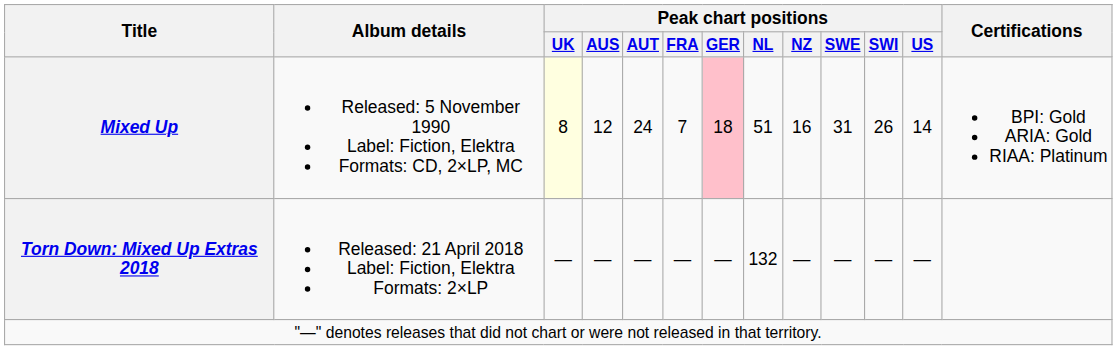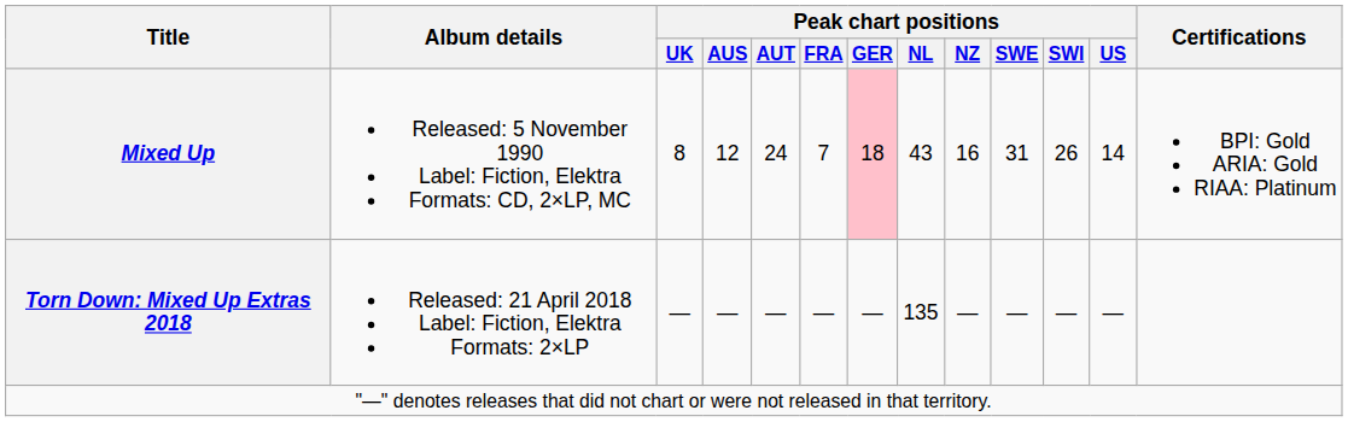Mixed Up | Peak chart positions / UK: lightyellow background -> no background
Mixed Up | Peak chart positions / NL: 51 -> 43
Torn Down: Mixed Up Extras 2018 | Peak chart positions / NL: 132 -> 135
